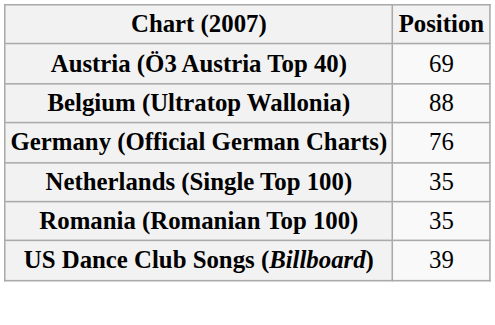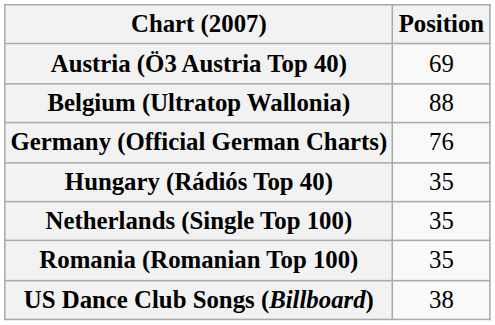+ row: Hungary (Rádiós Top 40) | 35
US Dance Club Songs (Billboard) | Position: 39 -> 38
